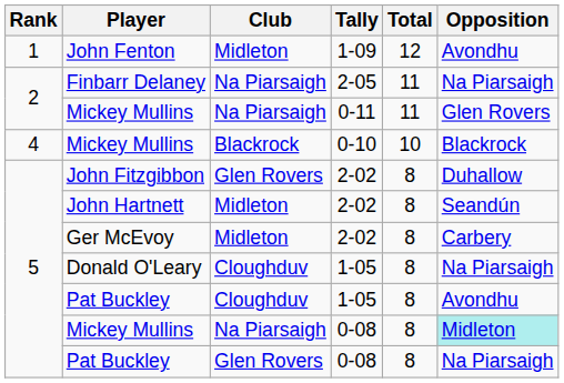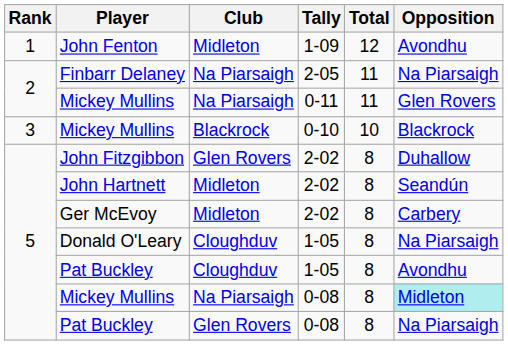Mickey Mullins / 0-10 | Rank: 4 -> 3
